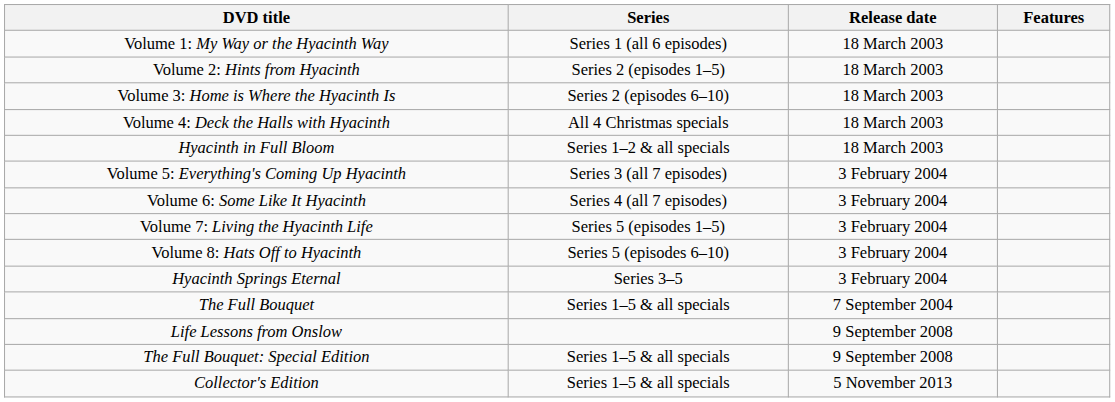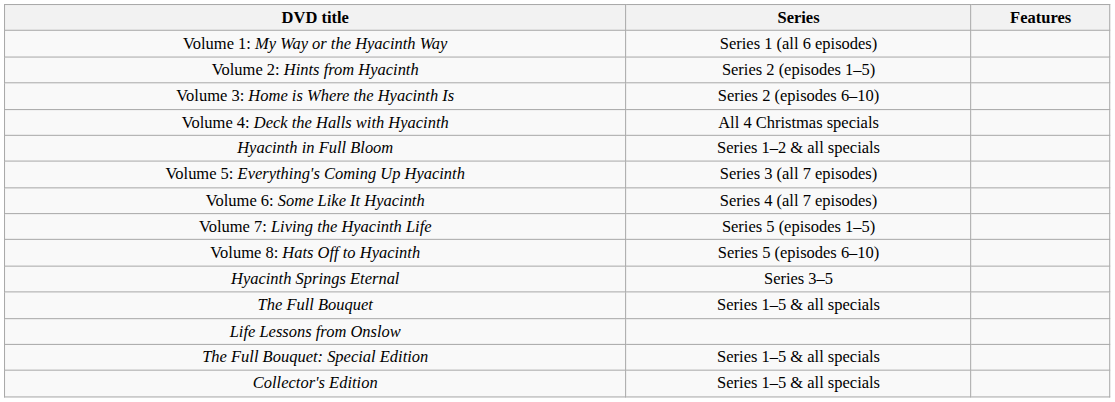- column: Release date | 18 March 2003 | 18 March 2003 | 18 March 2003 | 18 March 2003 | 18 March 2003 | 3 February 2004 | 3 February 2004 | 3 February 2004 | 3 February 2004 | 3 February 2004 | 7 September 2004 | 9 September 2008 | 9 September 2008 | 5 November 2013
